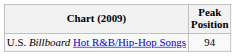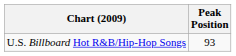U.S. Billboard Hot R&B/Hip-Hop Songs | Peak Position: 94 -> 93
